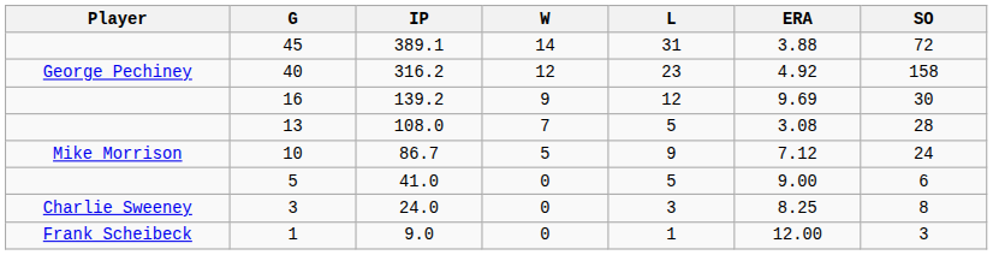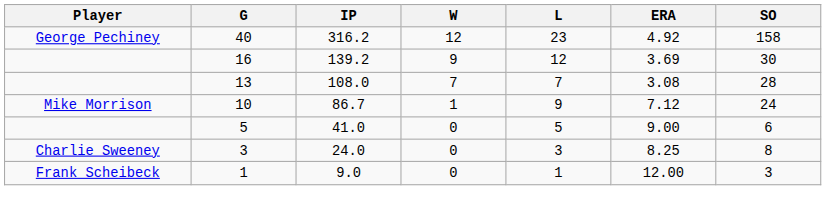- row: 45 | 389.1 | 14 | 31 | 3.88 | 72
16 | ERA: 9.69 -> 3.69
13 | L: 5 -> 7
10 | W: 5 -> 1
